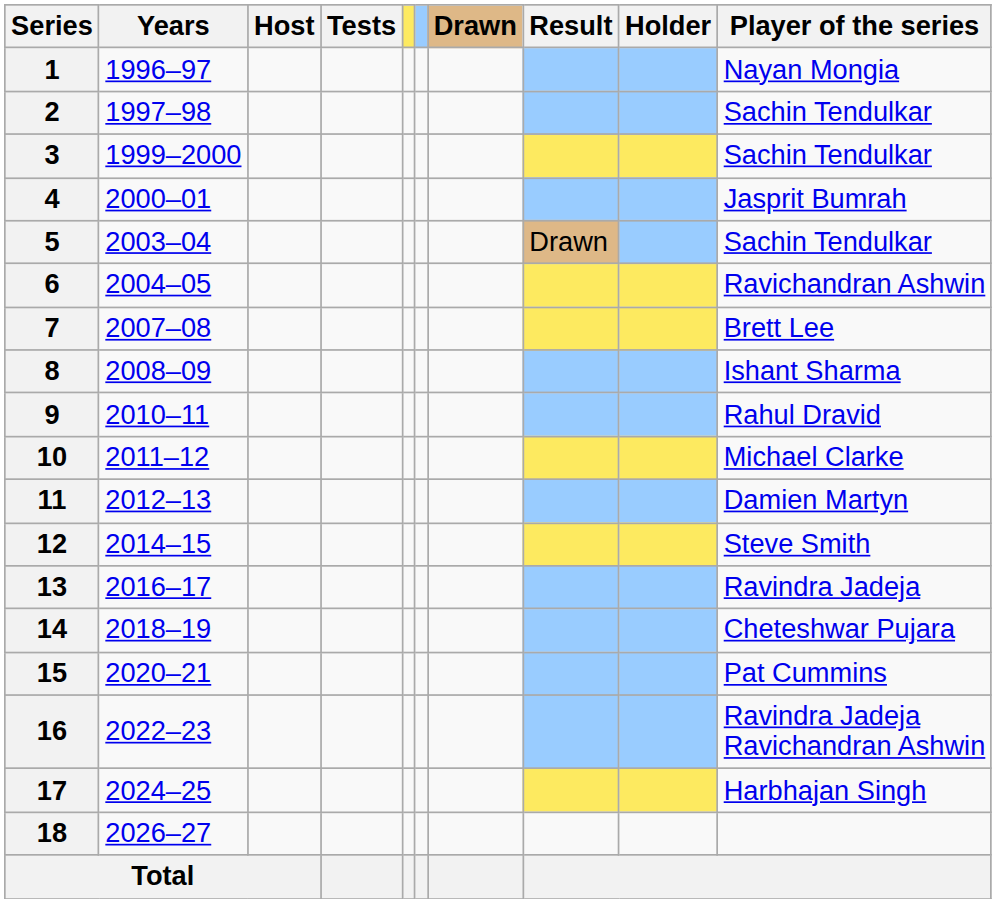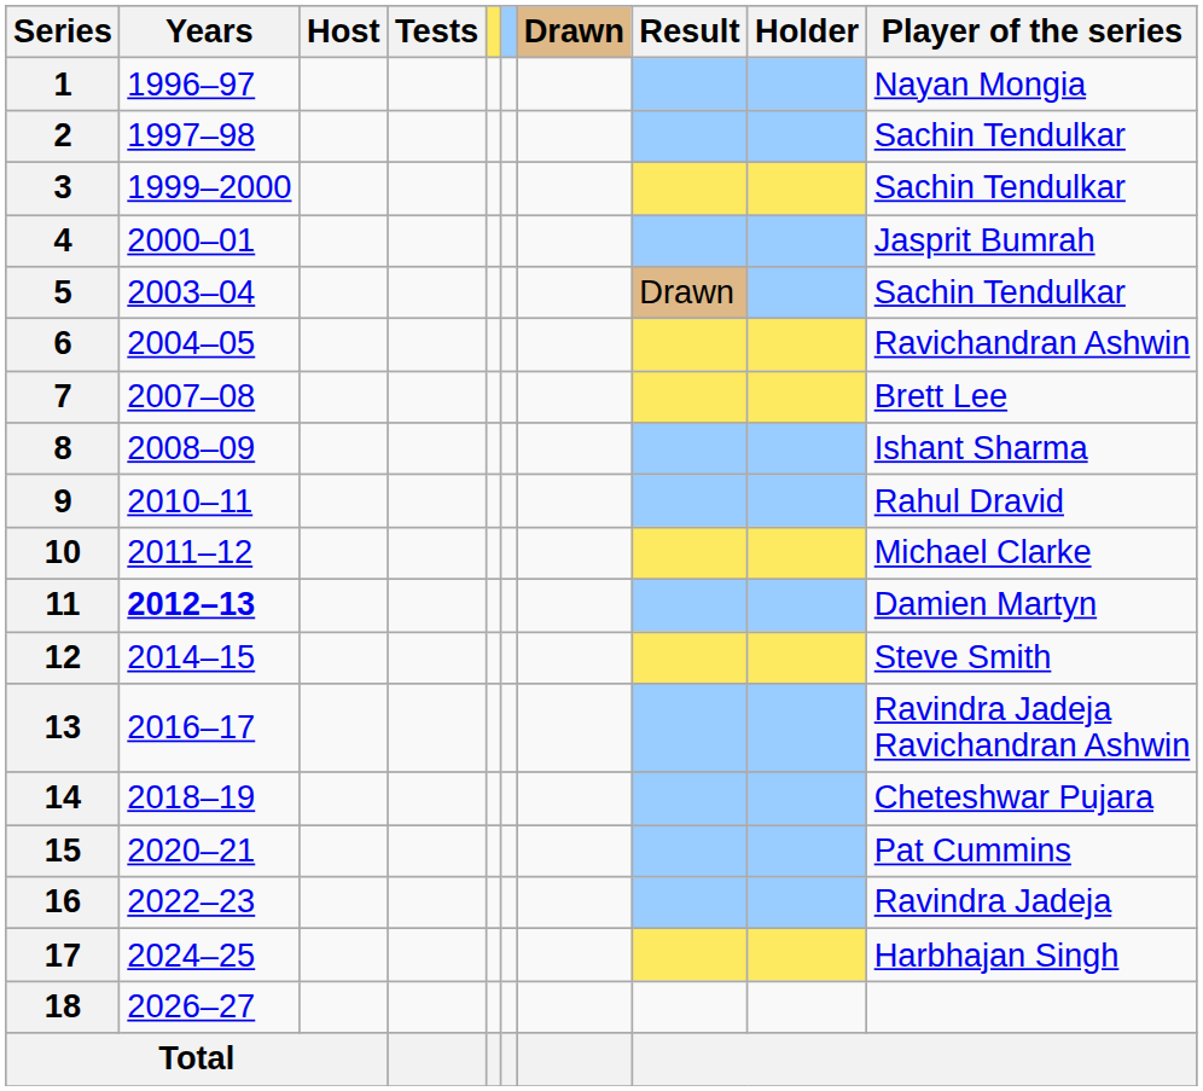11 | Years: normal -> bold
13 | Player of the series: Ravindra Jadeja -> Ravindra Jadeja Ravichandran Ashwin
16 | Player of the series: Ravindra Jadeja Ravichandran Ashwin -> Ravindra Jadeja
